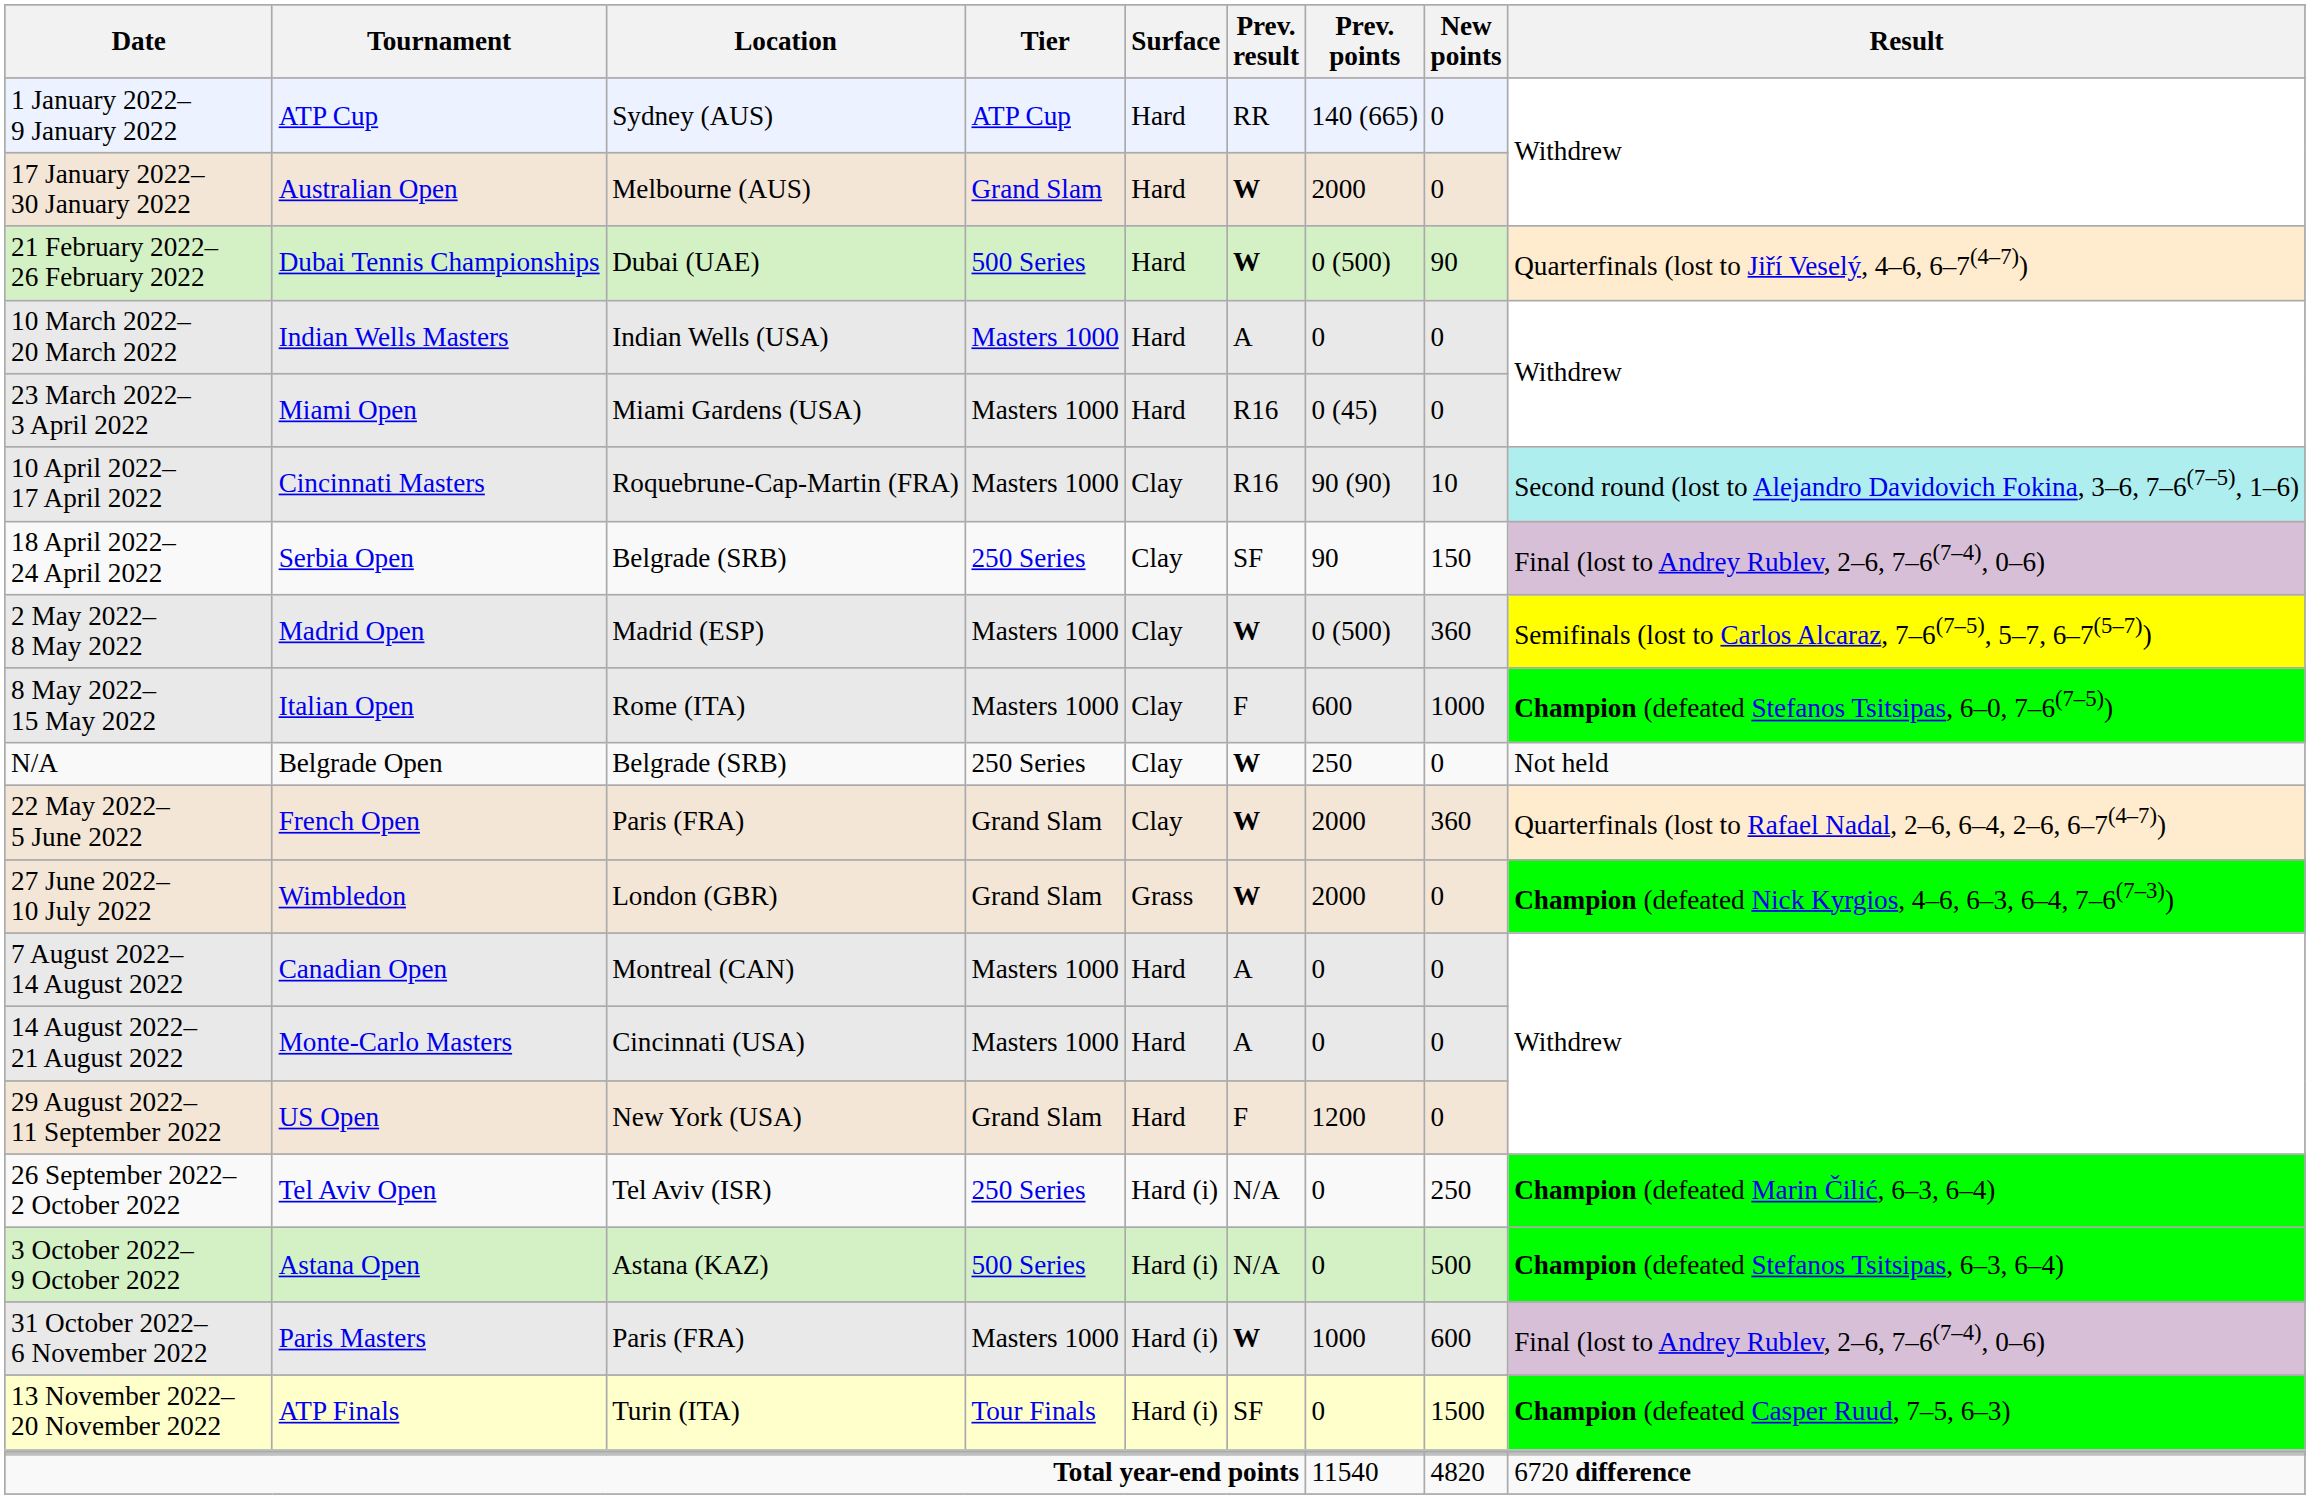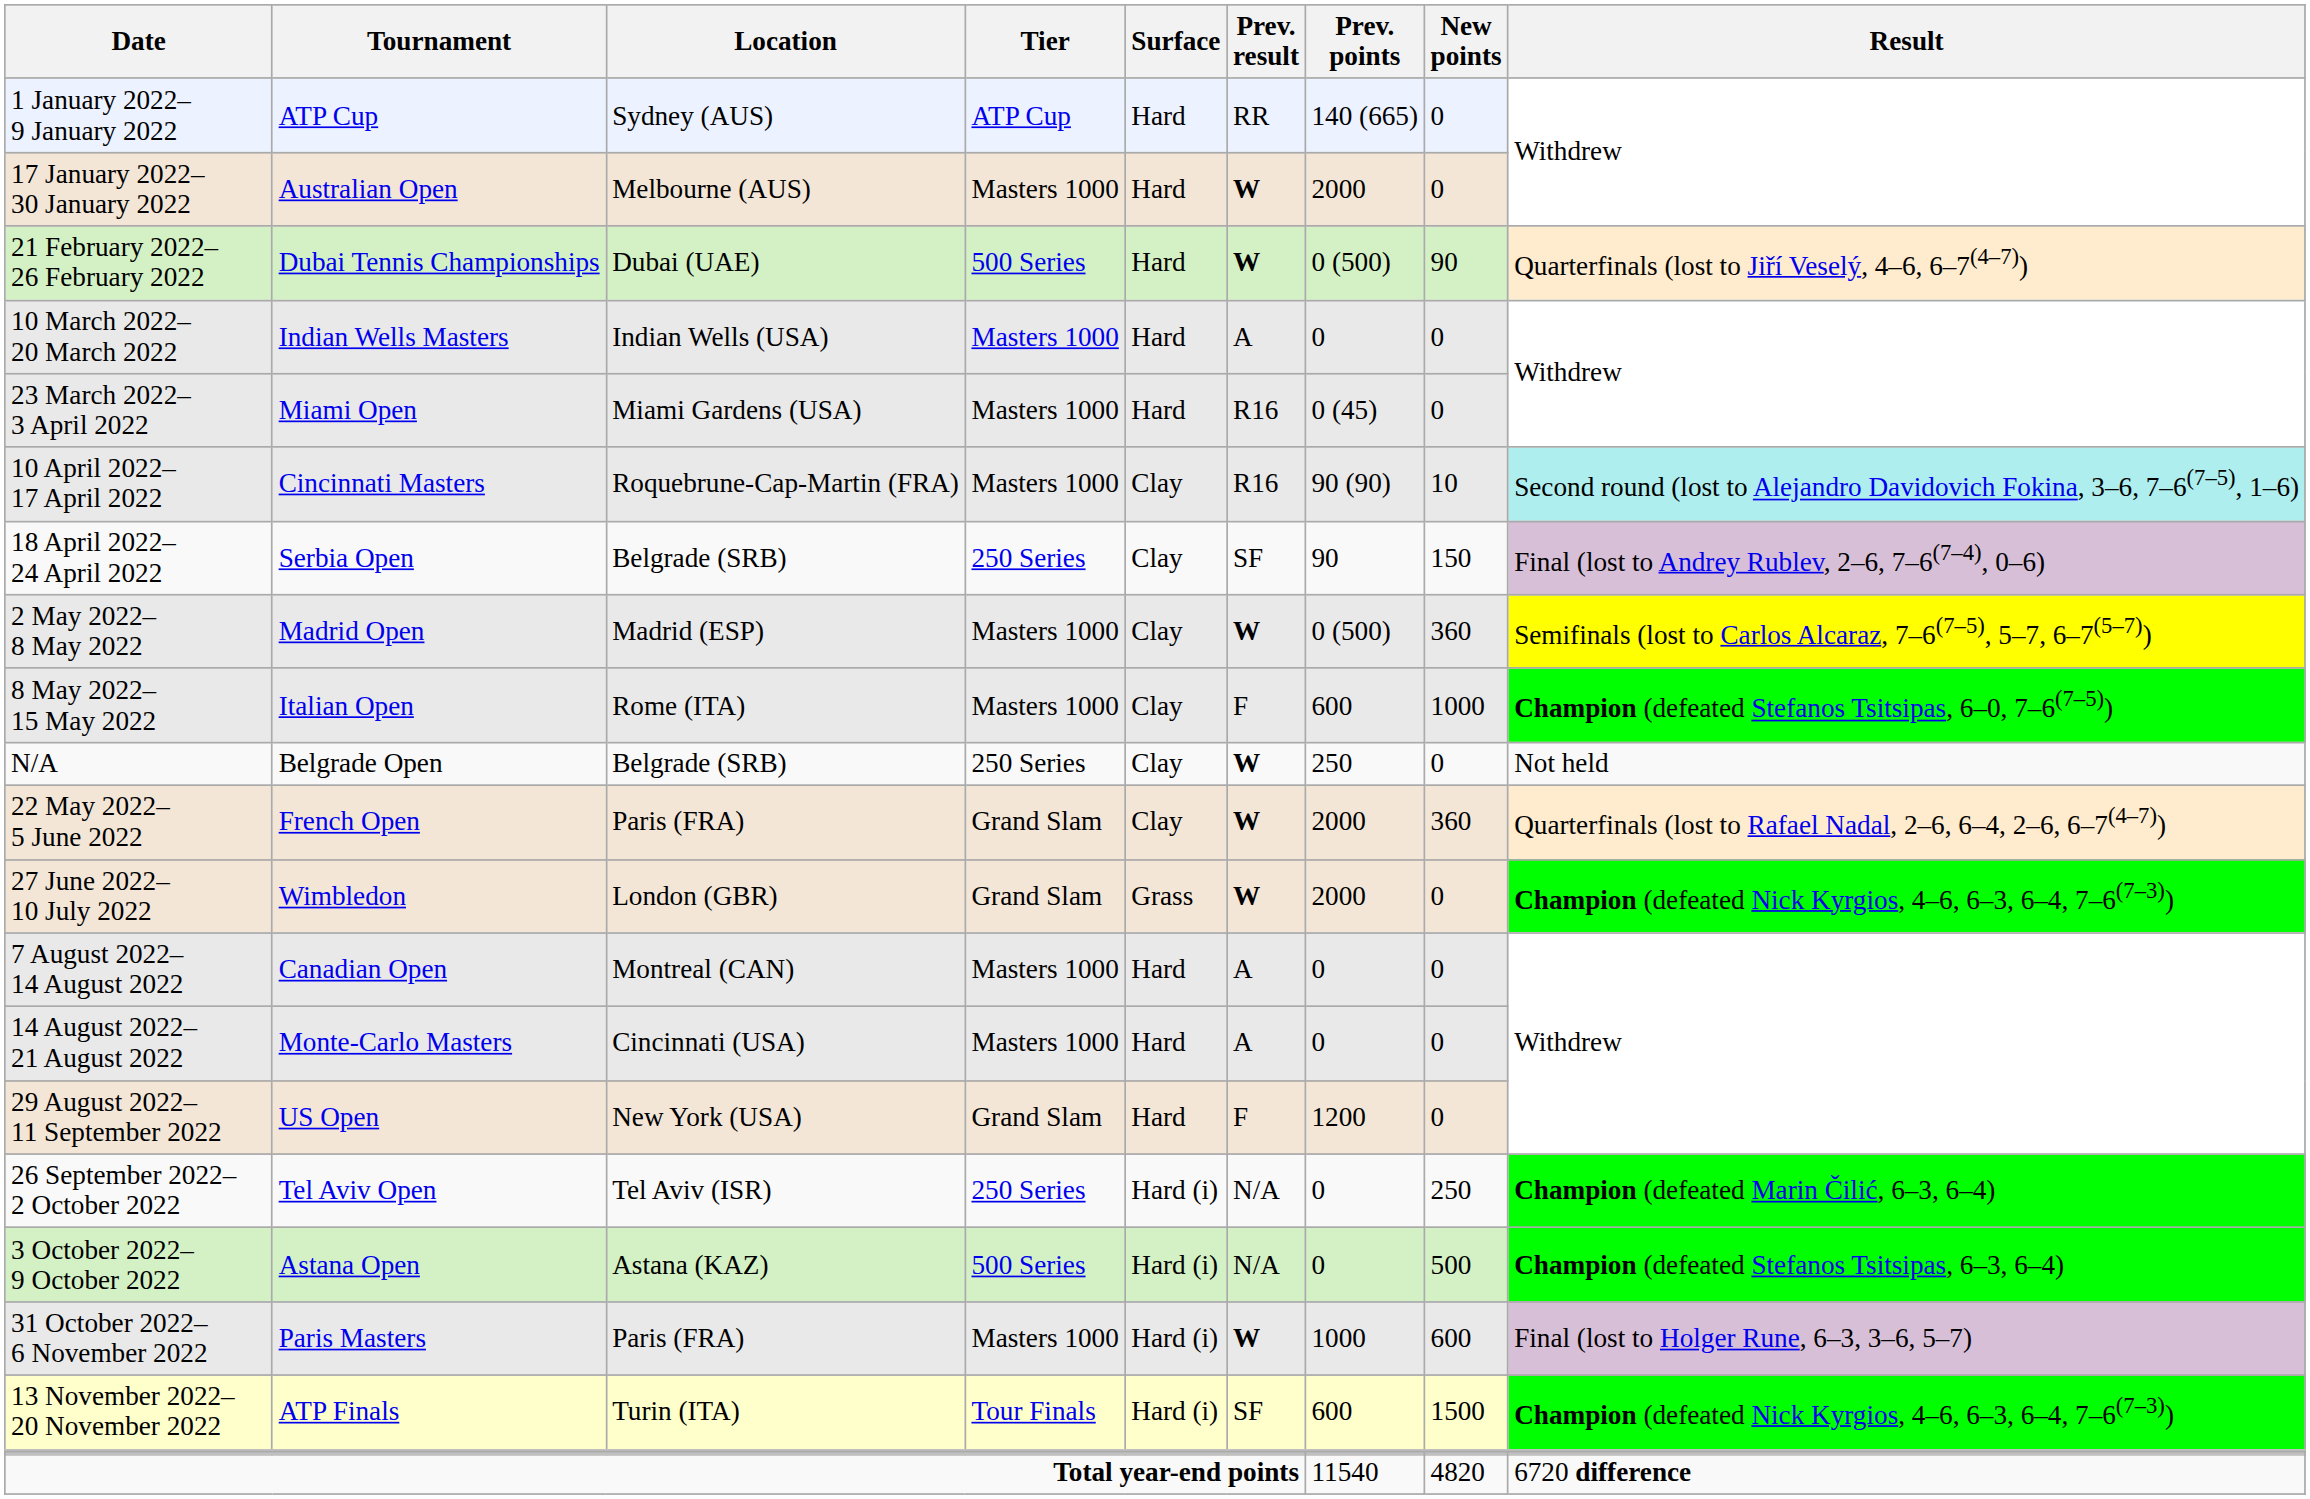17 January 2022– 30 January 2022 | Tier: Grand Slam -> Masters 1000
31 October 2022– 6 November 2022 | Result: Final (lost to Andrey Rublev, 2–6, 7–6(7–4), 0–6) -> Final (lost to Holger Rune, 6–3, 3–6, 5–7)
13 November 2022– 20 November 2022 | Prev. points: 0 -> 600
13 November 2022– 20 November 2022 | Result: Champion (defeated Casper Ruud, 7–5, 6–3) -> Champion (defeated Nick Kyrgios, 4–6, 6–3, 6–4, 7–6(7–3))
